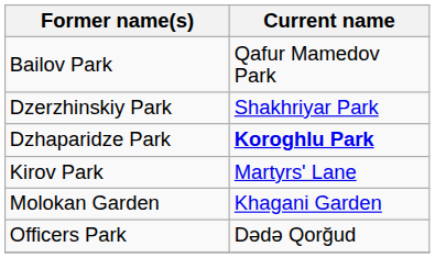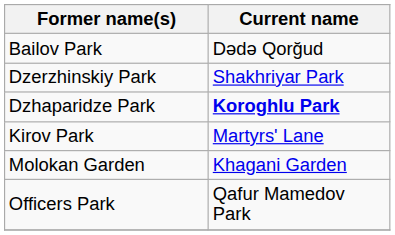Bailov Park | Current name: Qafur Mamedov Park -> Dədə Qorğud
Officers Park | Current name: Dədə Qorğud -> Qafur Mamedov Park
